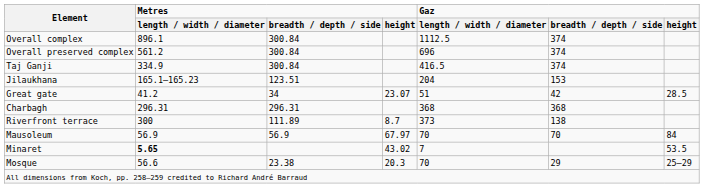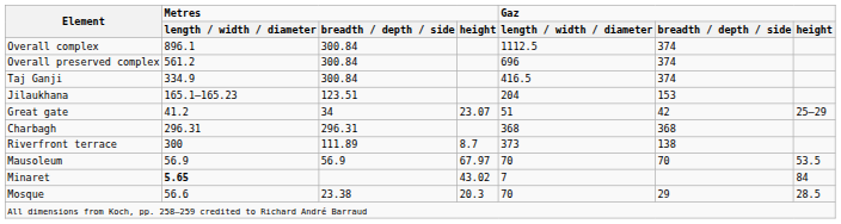Great gate | Gaz / height: 28.5 -> 25–29
Mausoleum | Gaz / height: 84 -> 53.5
Minaret | Gaz / height: 53.5 -> 84
Mosque | Gaz / height: 25–29 -> 28.5
